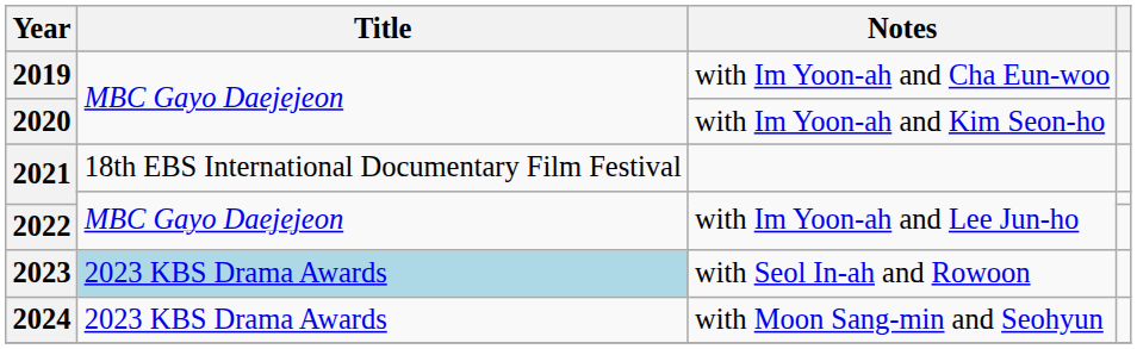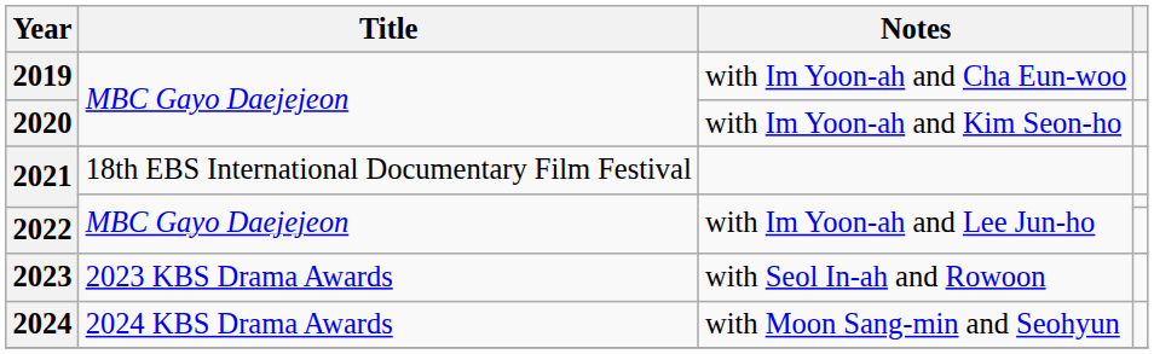2023 | Title: lightblue background -> no background
2024 | Title: 2023 KBS Drama Awards -> 2024 KBS Drama Awards
